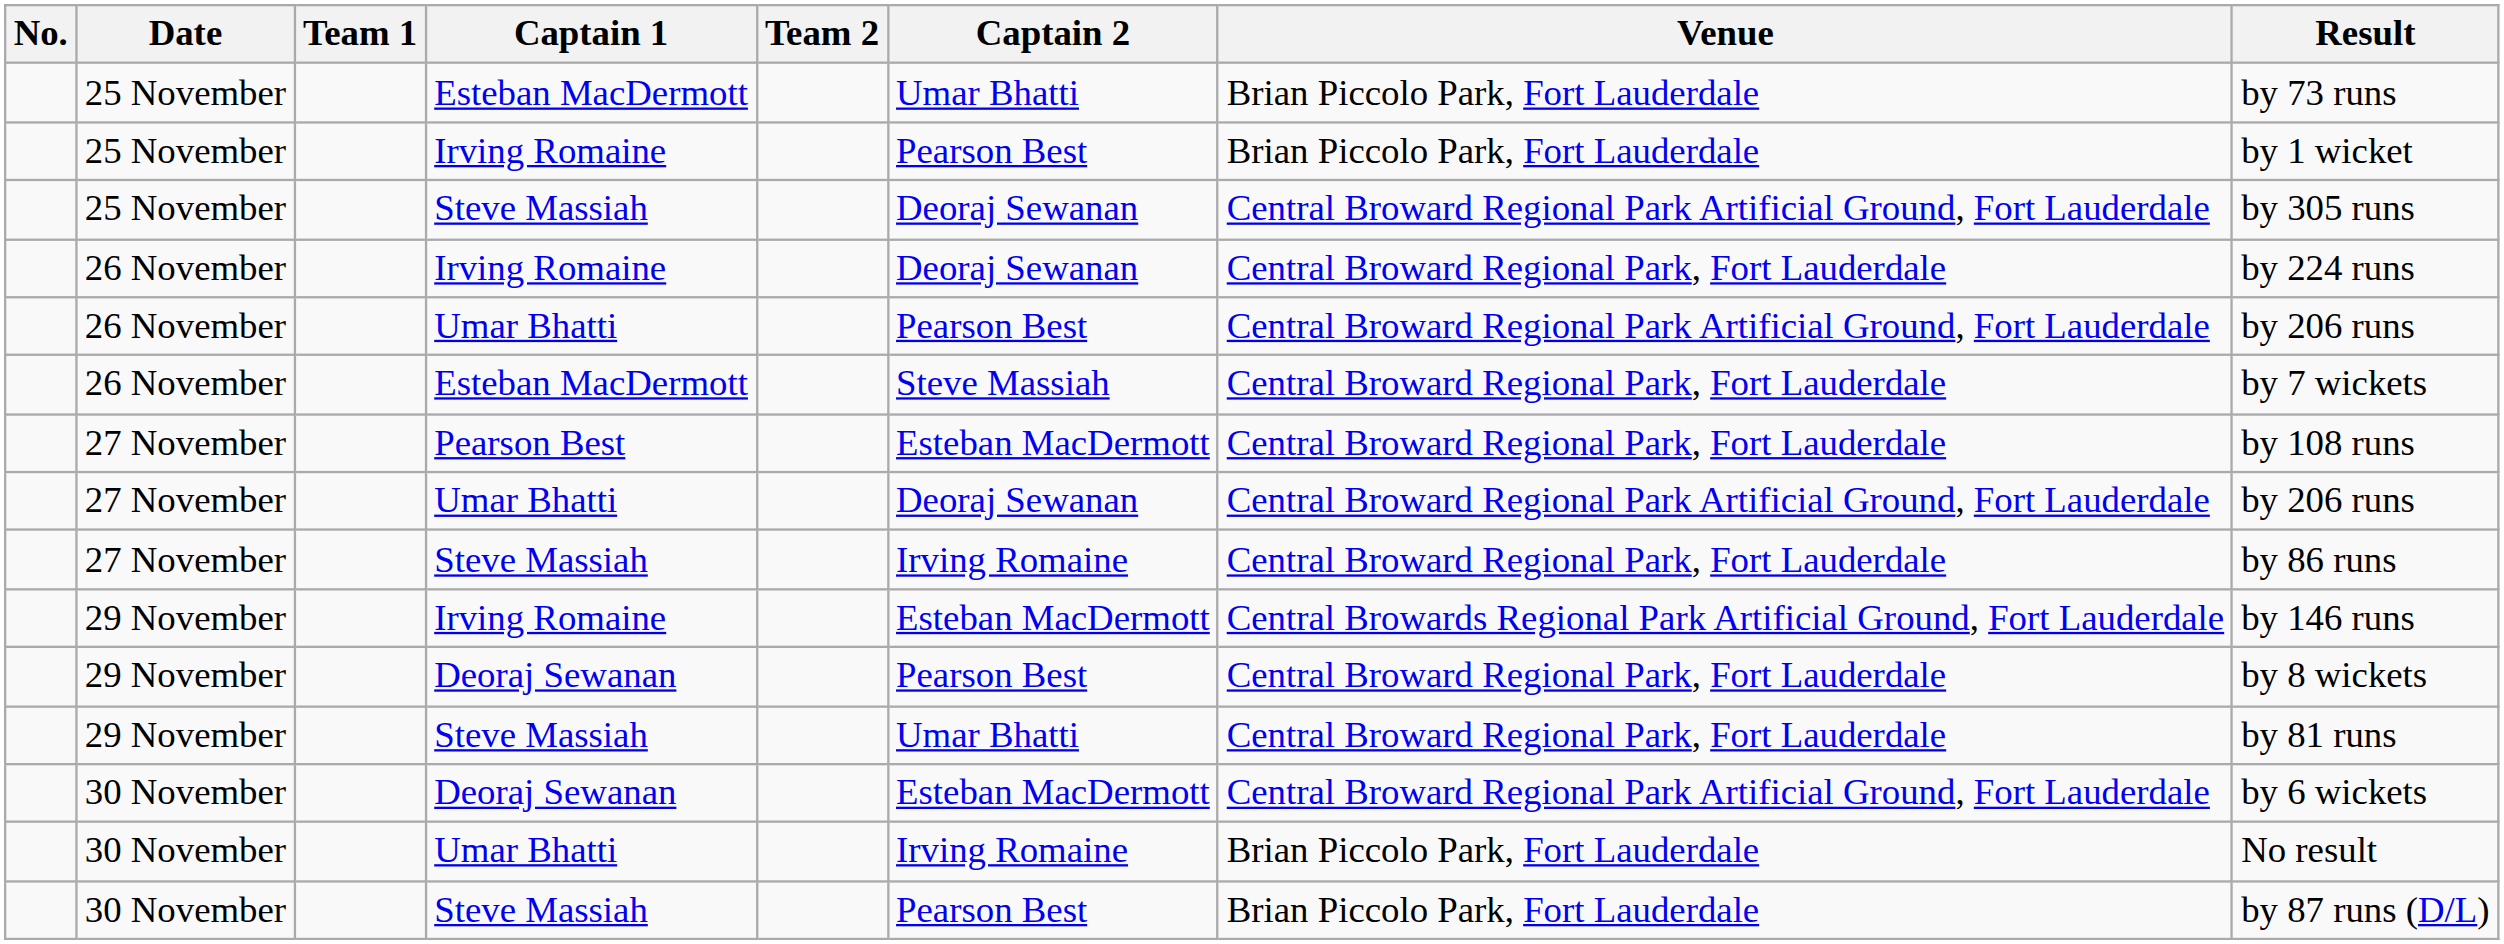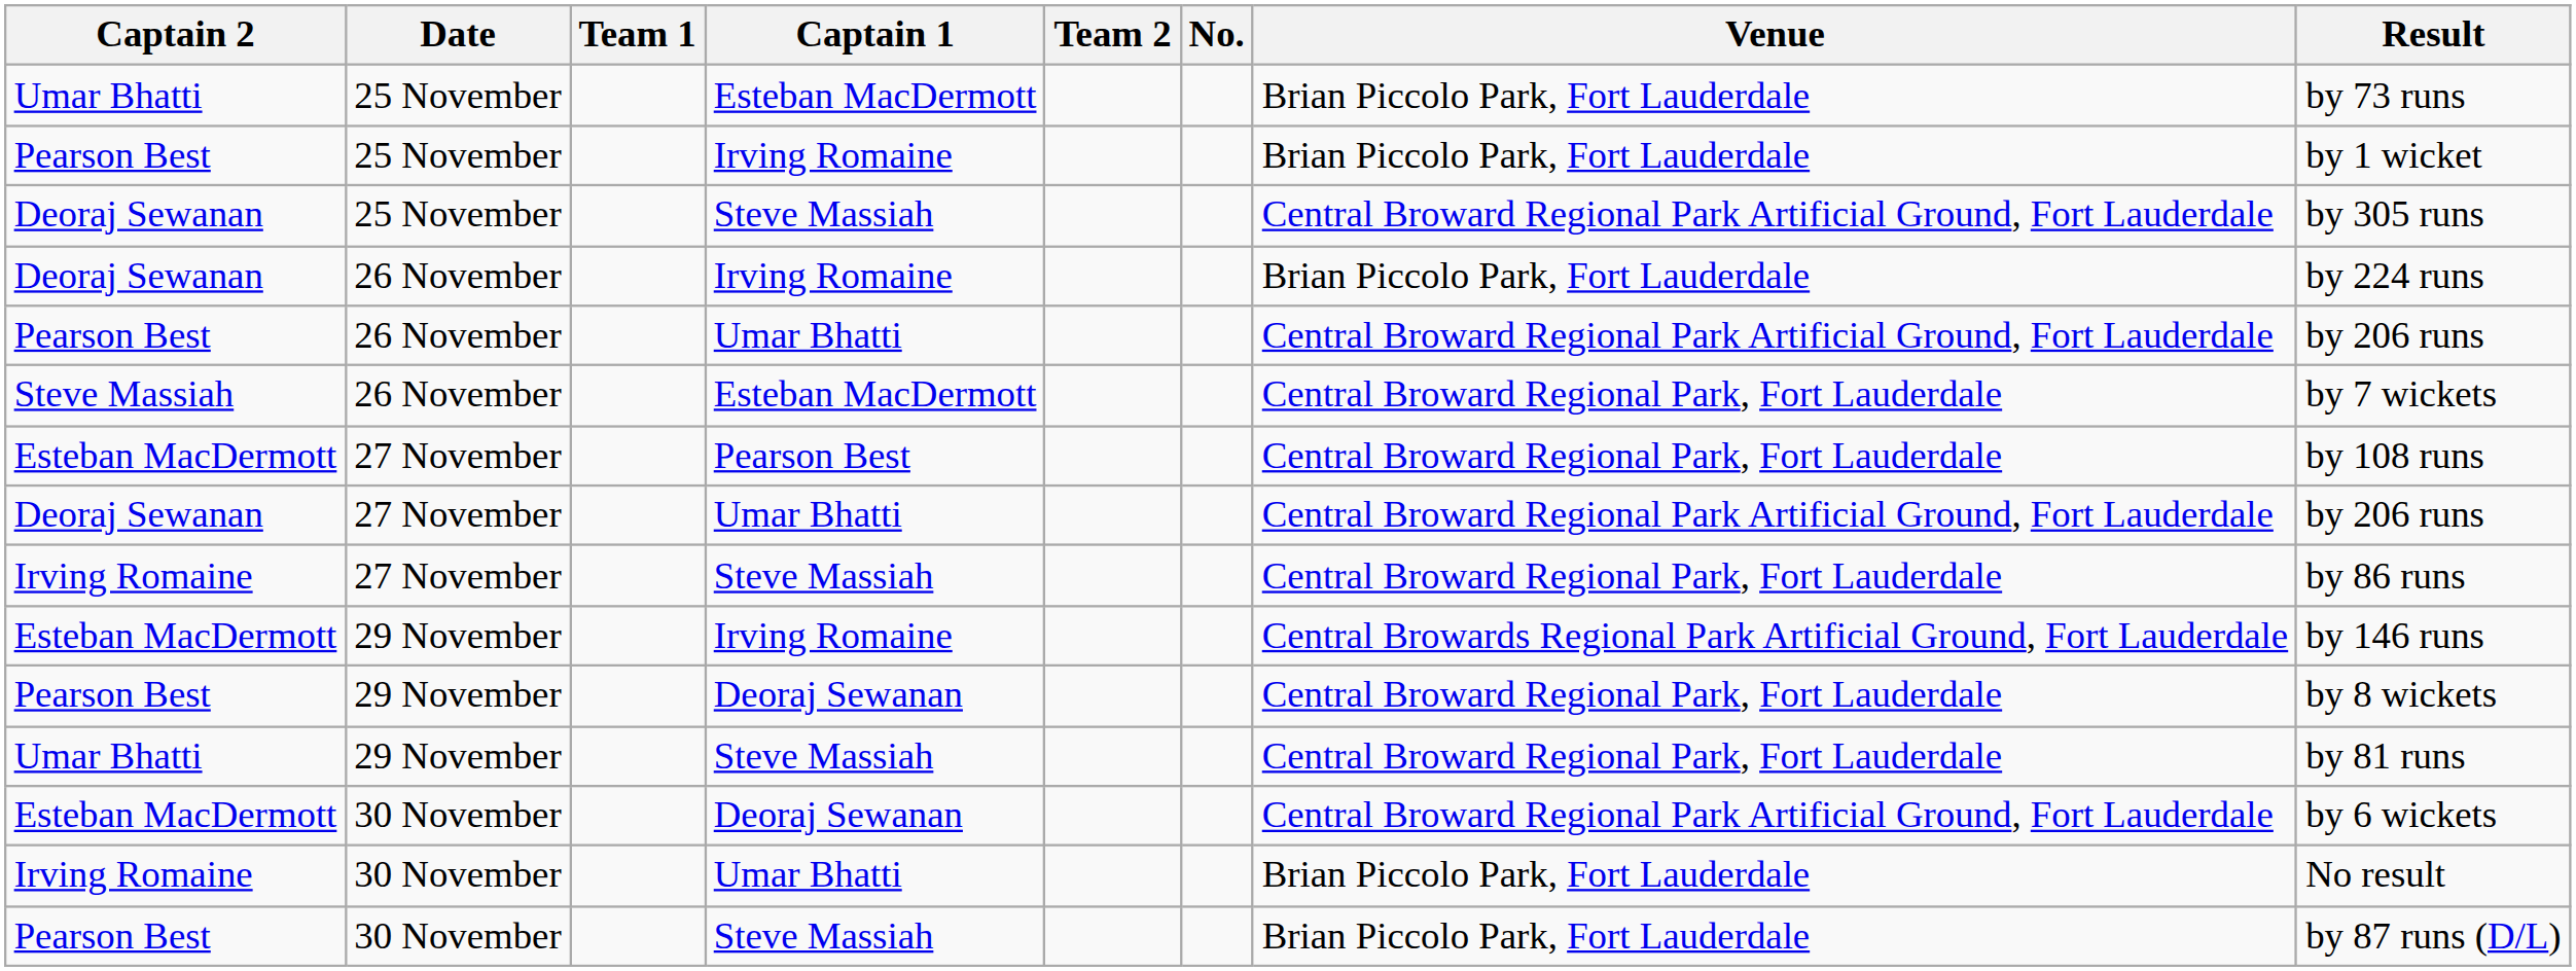columns swapped: No. <-> Captain 2
26 November / Irving Romaine | Venue: Central Broward Regional Park, Fort Lauderdale -> Brian Piccolo Park, Fort Lauderdale
